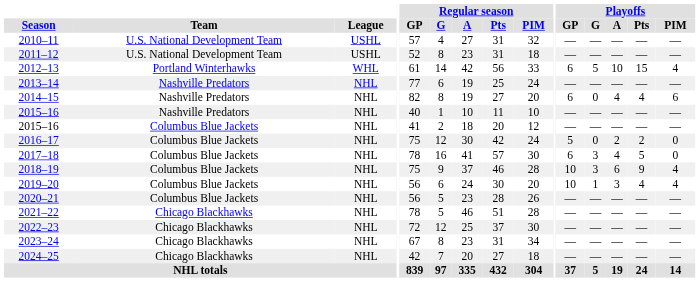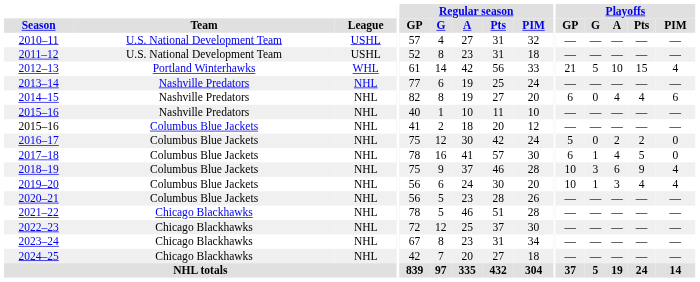2012–13 | Playoffs / GP: 6 -> 21
2017–18 | Playoffs / G: 3 -> 1
